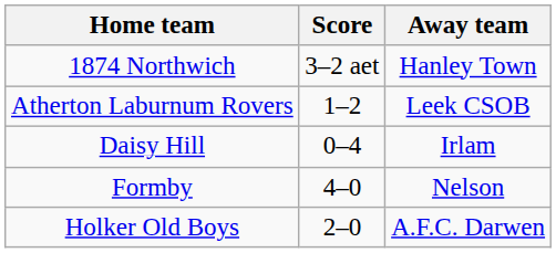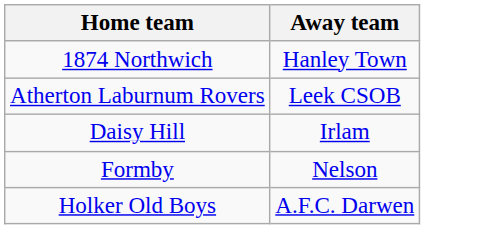- column: Score | 3–2 aet | 1–2 | 0–4 | 4–0 | 2–0
